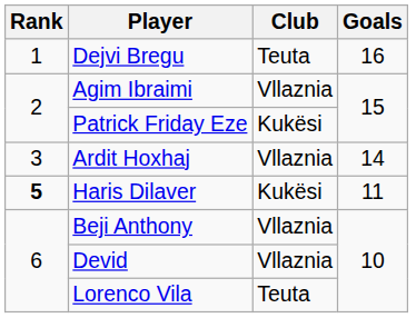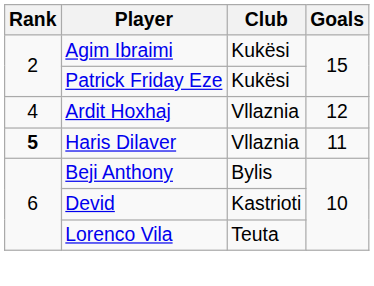- row: 1 | Dejvi Bregu | Teuta | 16
Agim Ibraimi | Club: Vllaznia -> Kukësi
Ardit Hoxhaj | Rank: 3 -> 4
Ardit Hoxhaj | Goals: 14 -> 12
Haris Dilaver | Club: Kukësi -> Vllaznia
Beji Anthony | Club: Vllaznia -> Bylis
Devid | Club: Vllaznia -> Kastrioti
